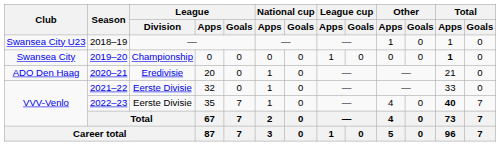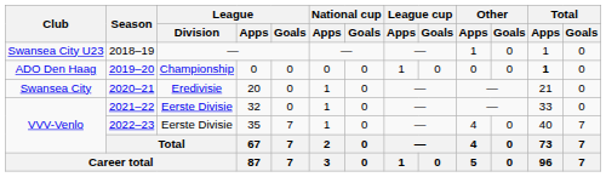2019–20 | Club: Swansea City -> ADO Den Haag
2020–21 | Club: ADO Den Haag -> Swansea City
2022–23 | Total / Apps: bold -> normal
